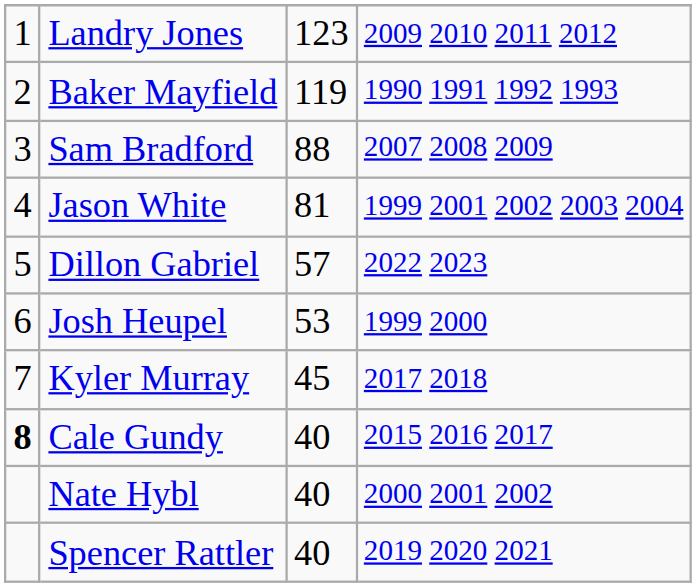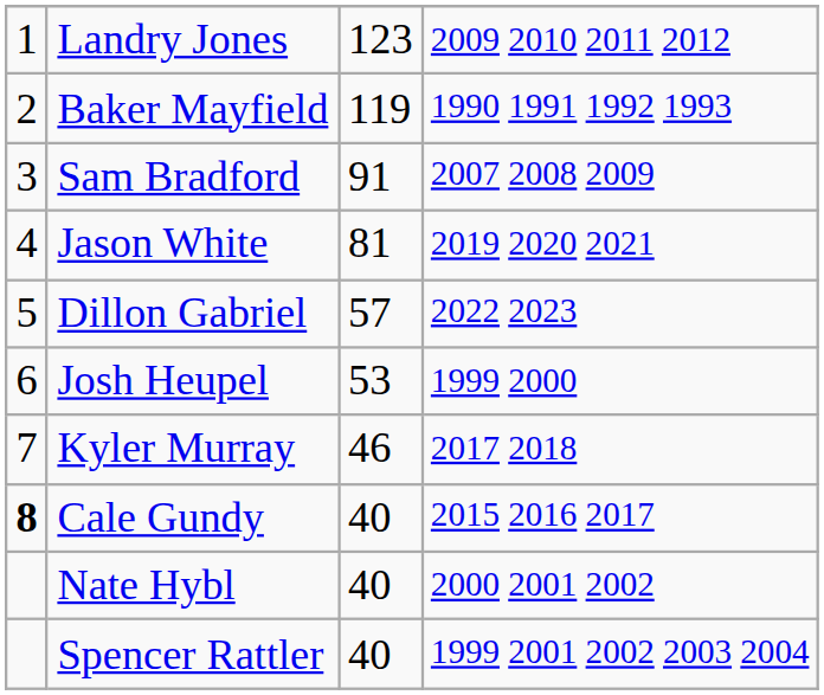Sam Bradford | column 3: 88 -> 91
Jason White | column 4: 1999 2001 2002 2003 2004 -> 2019 2020 2021
Kyler Murray | column 3: 45 -> 46
Spencer Rattler | column 4: 2019 2020 2021 -> 1999 2001 2002 2003 2004
